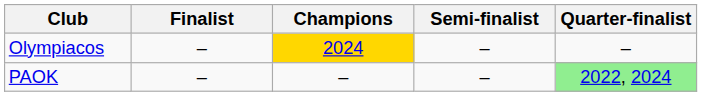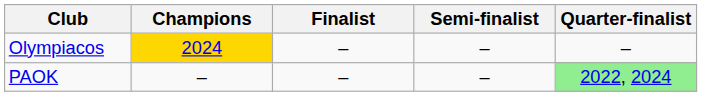columns swapped: Champions <-> Finalist
